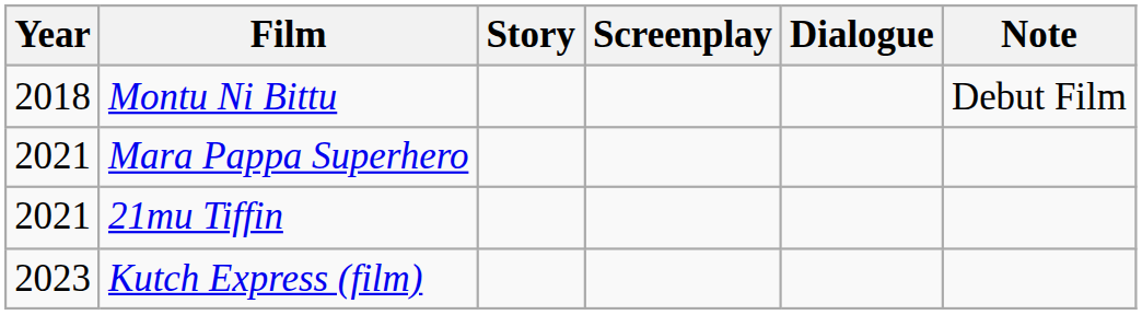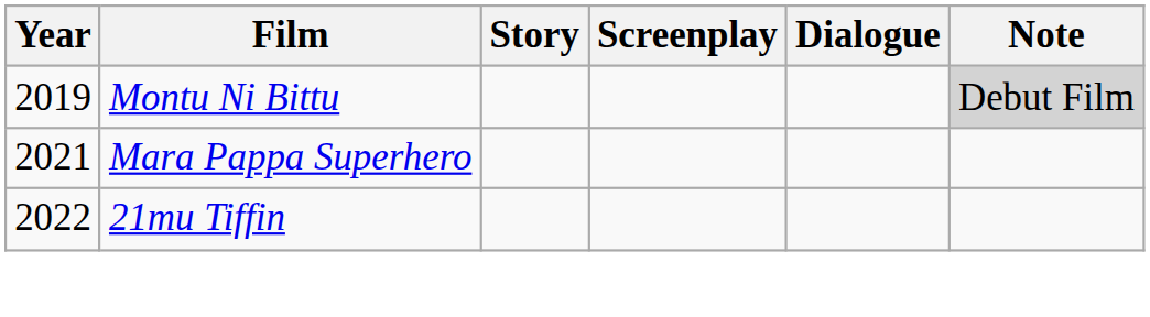Montu Ni Bittu | Year: 2018 -> 2019
Montu Ni Bittu | Note: no background -> lightgrey background
21mu Tiffin | Year: 2021 -> 2022
- row: 2023 | Kutch Express (film)
